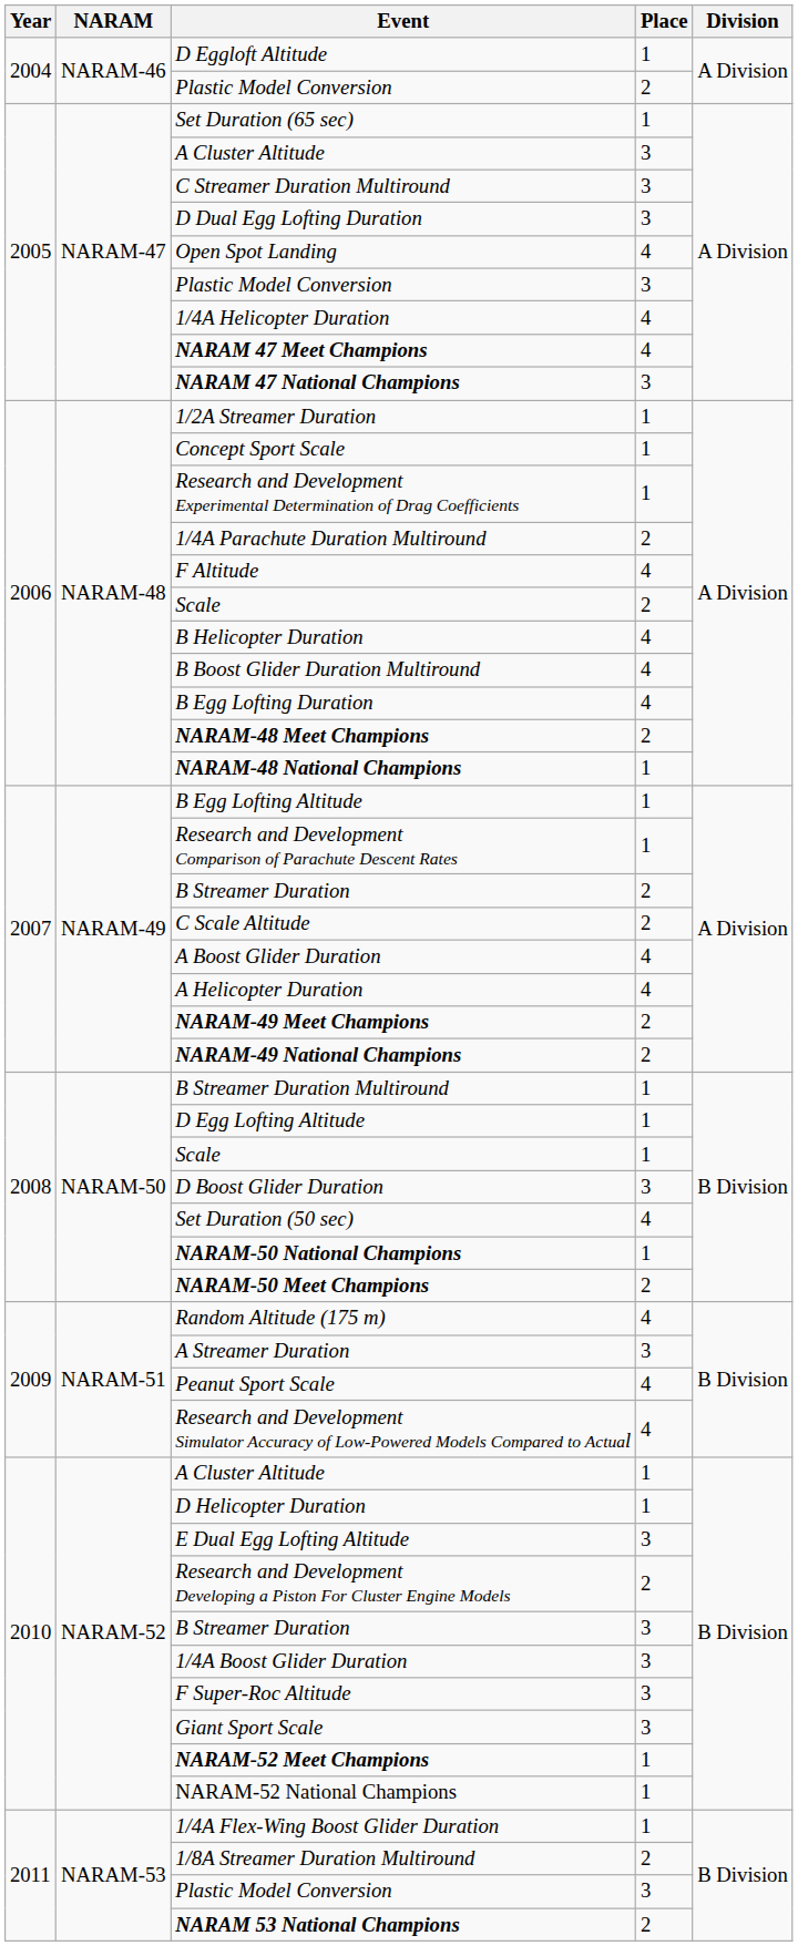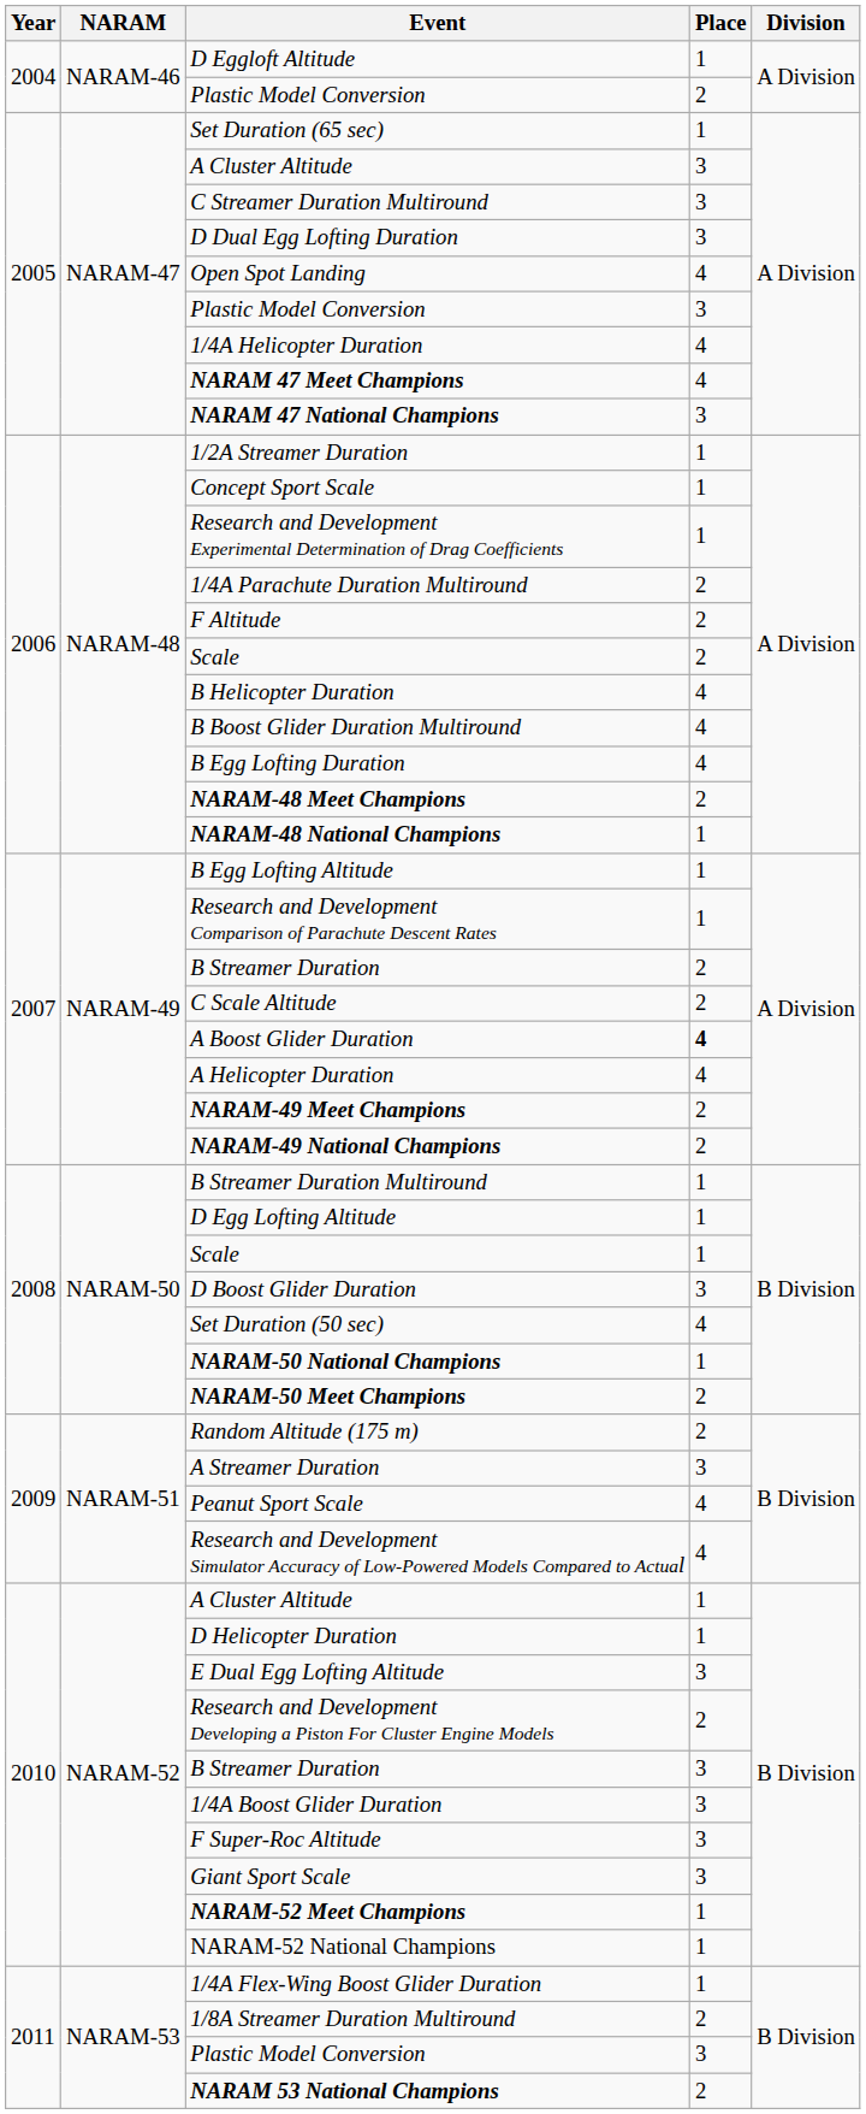F Altitude | Place: 4 -> 2
A Boost Glider Duration | Place: normal -> bold
Random Altitude (175 m) | Place: 4 -> 2
